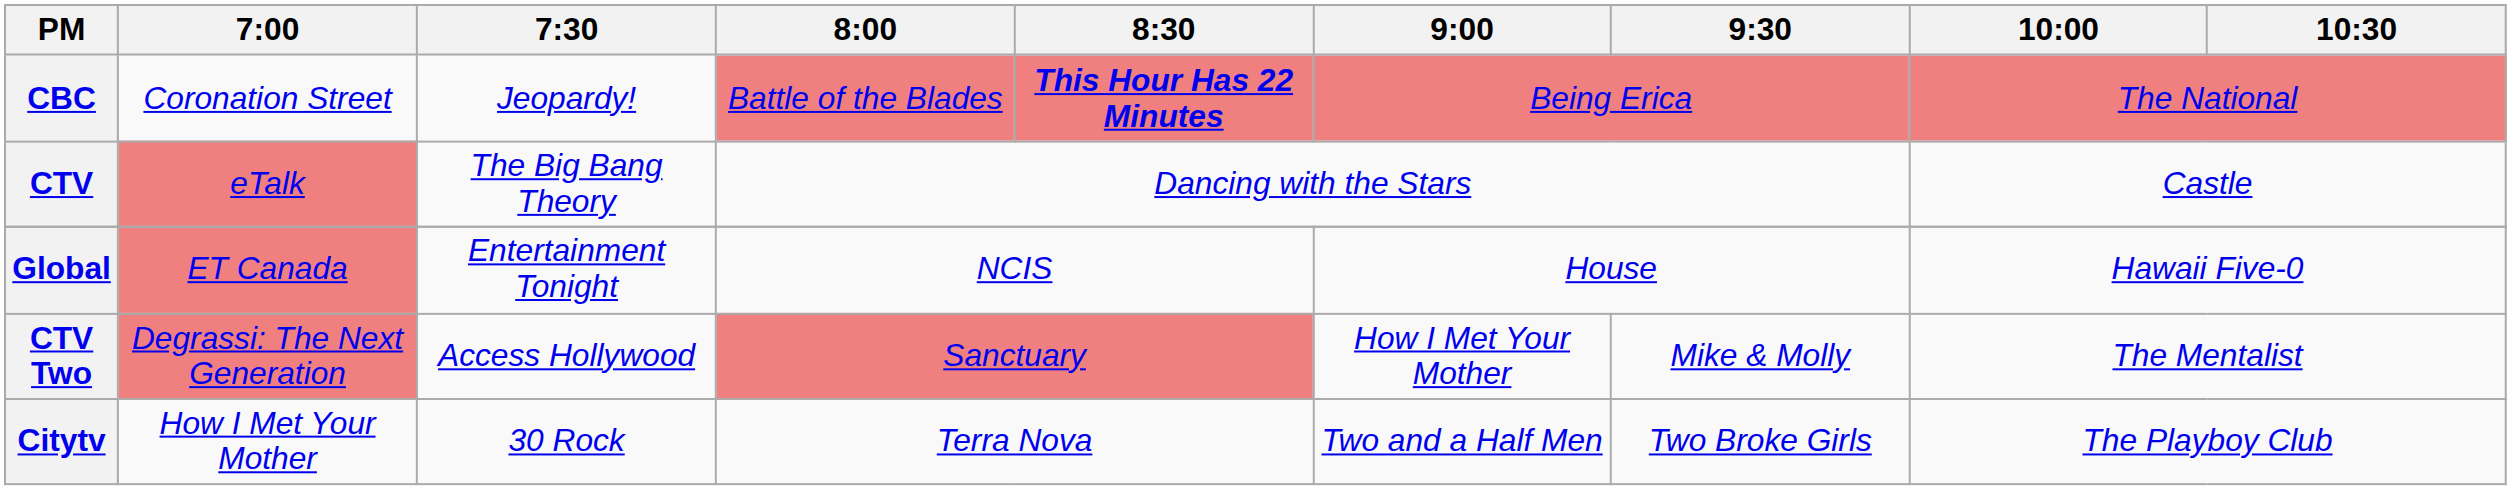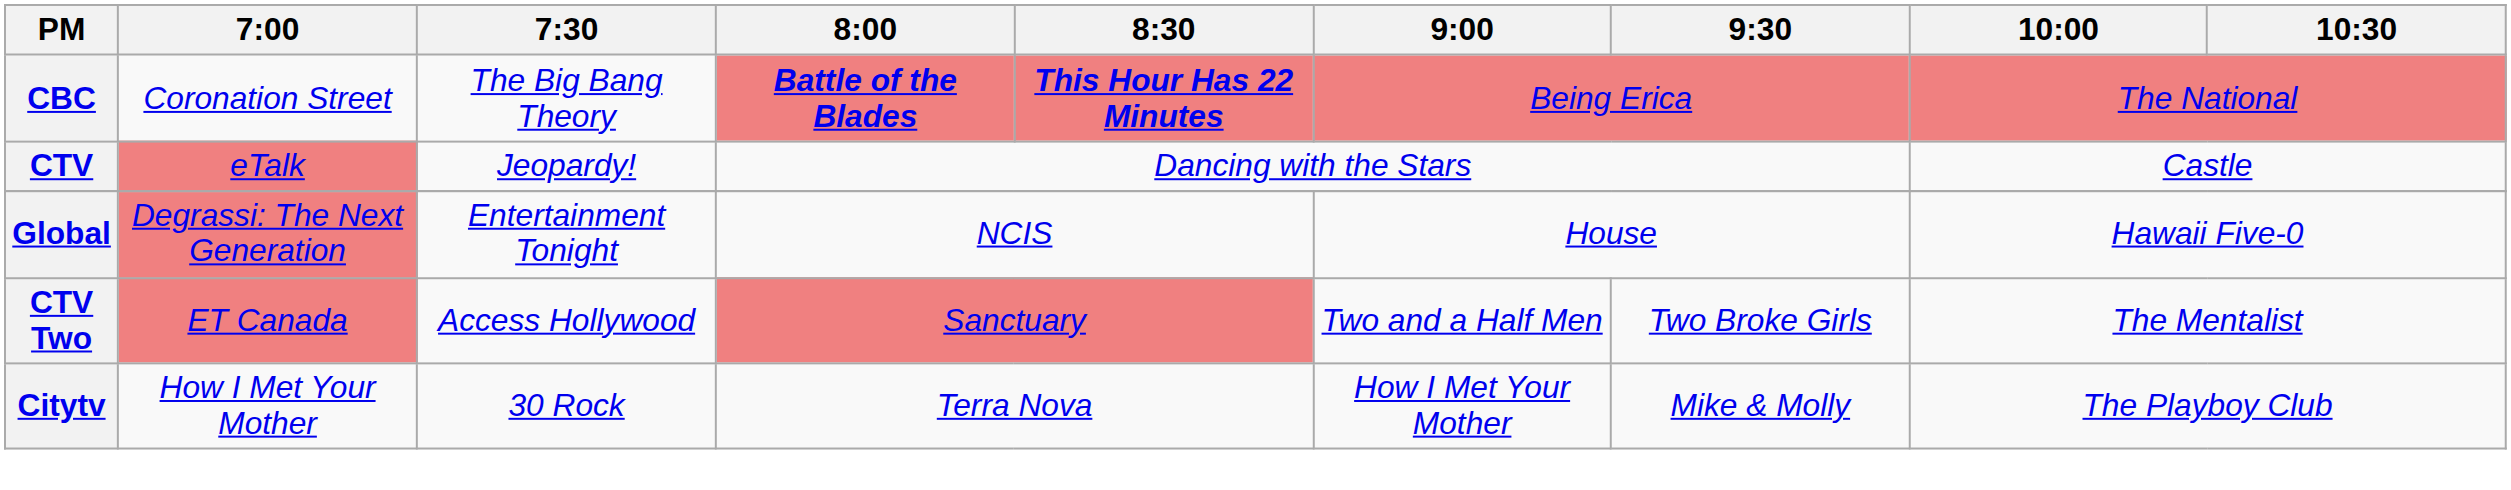CBC | 7:30: Jeopardy! -> The Big Bang Theory
CBC | 8:00: normal -> bold
CTV | 7:30: The Big Bang Theory -> Jeopardy!
Global | 7:00: ET Canada -> Degrassi: The Next Generation
CTV Two | 7:00: Degrassi: The Next Generation -> ET Canada
CTV Two | 9:00: How I Met Your Mother -> Two and a Half Men
CTV Two | 9:30: Mike & Molly -> Two Broke Girls
Citytv | 9:00: Two and a Half Men -> How I Met Your Mother
Citytv | 9:30: Two Broke Girls -> Mike & Molly
